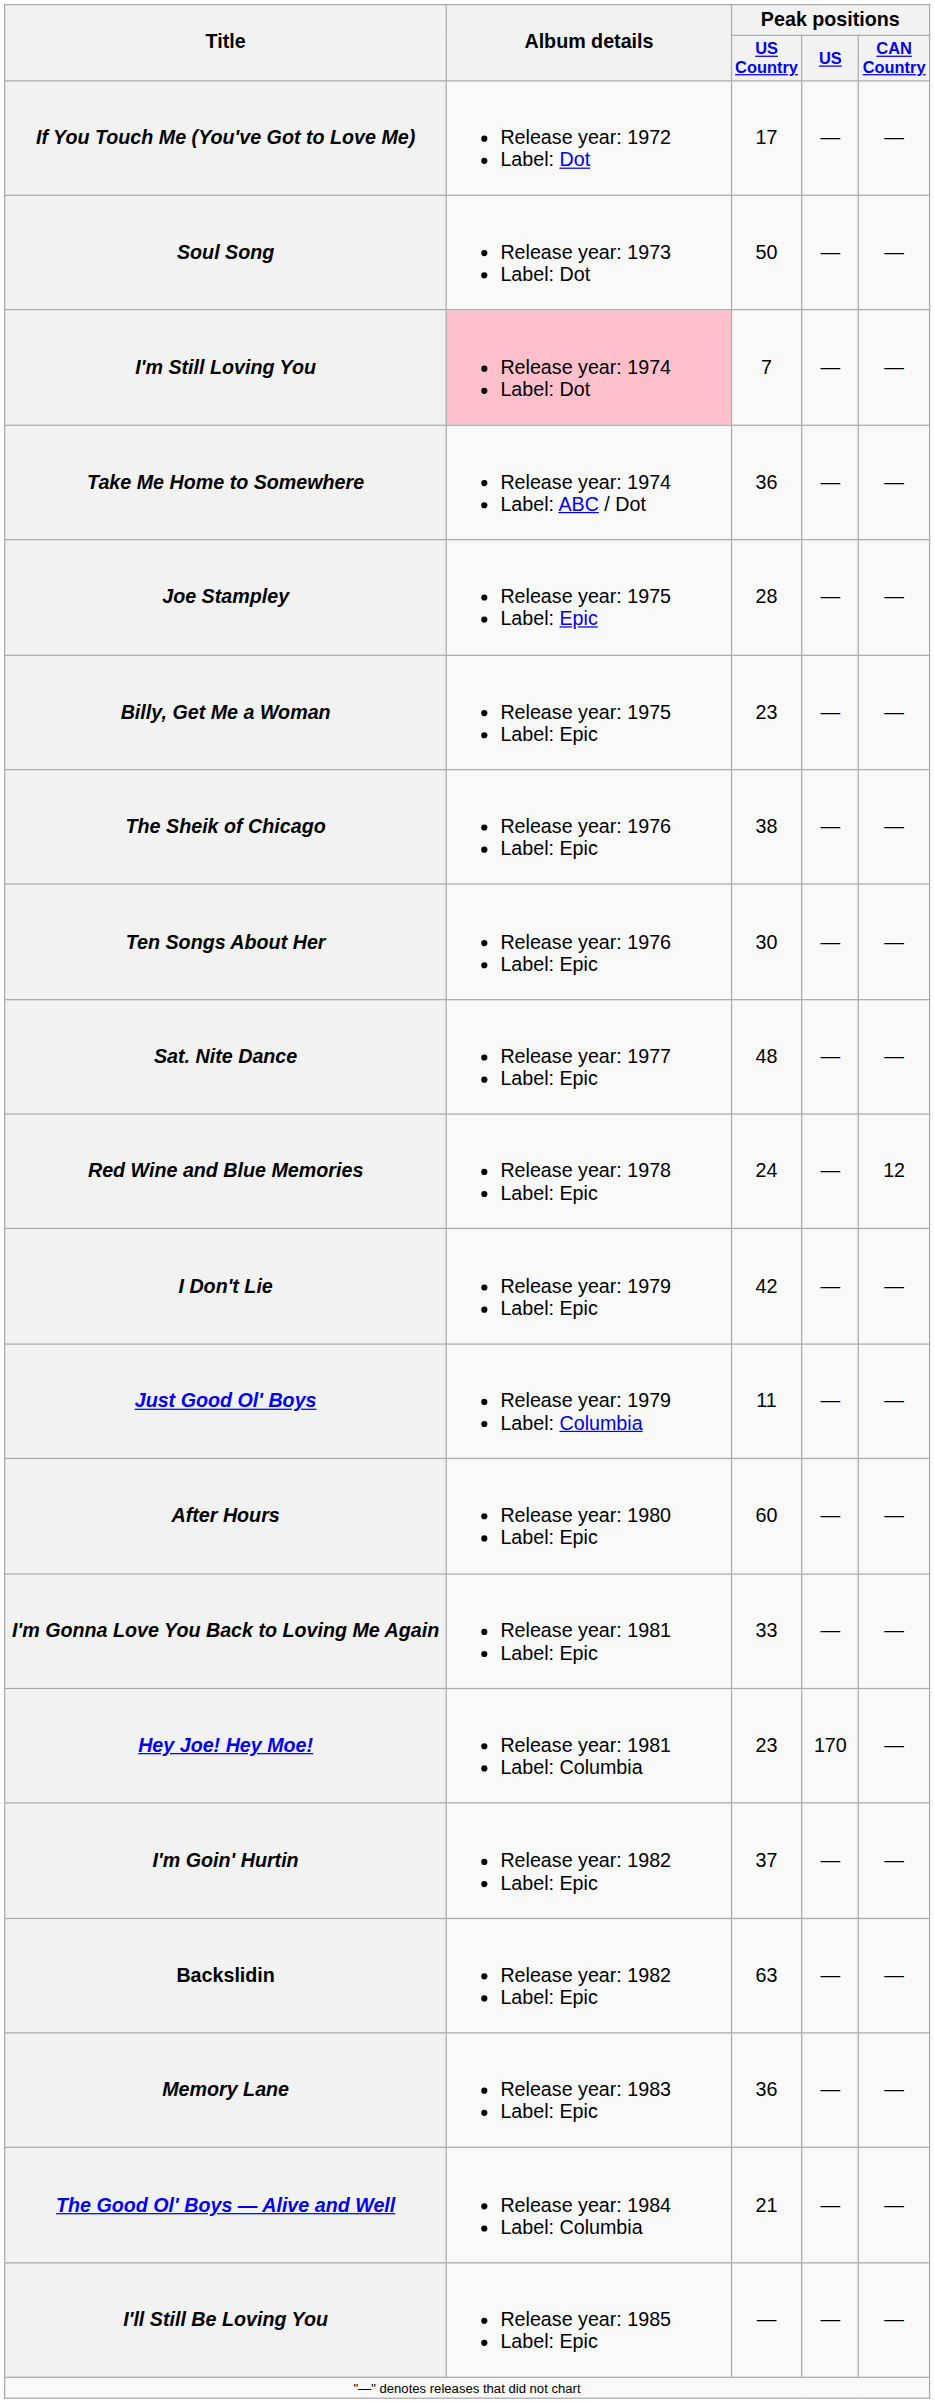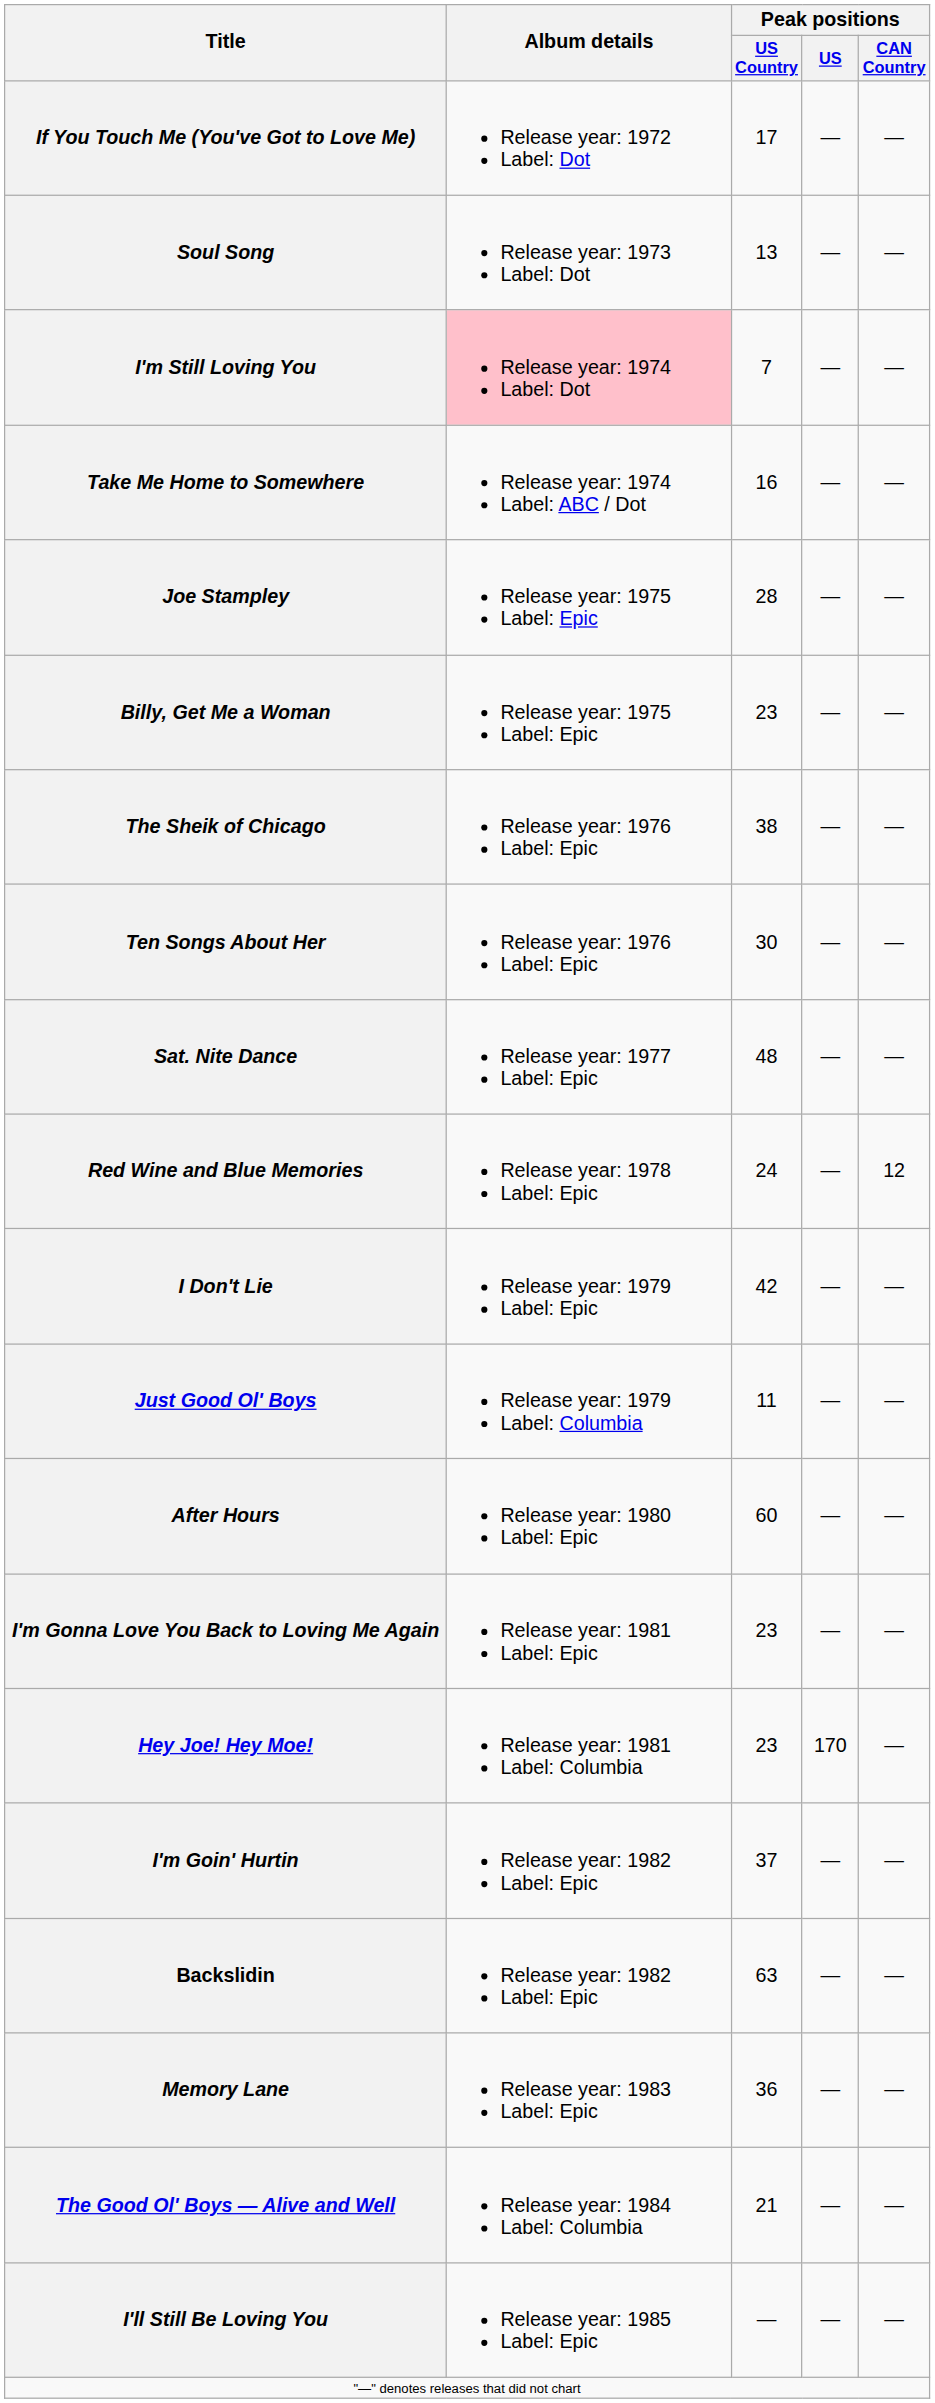Soul Song | Peak positions / US Country: 50 -> 13
Take Me Home to Somewhere | Peak positions / US Country: 36 -> 16
I'm Gonna Love You Back to Loving Me Again | Peak positions / US Country: 33 -> 23
